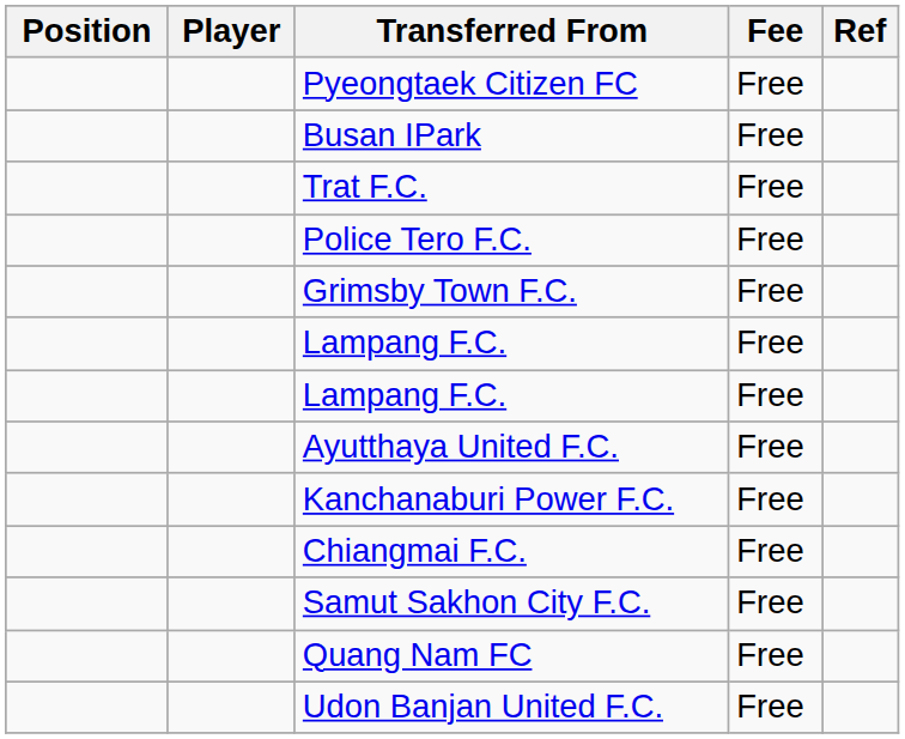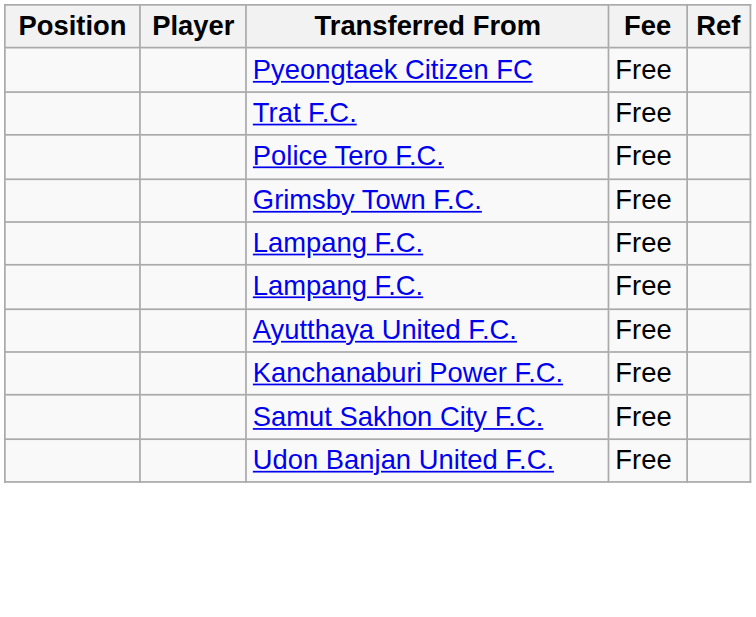- row: Busan IPark | Free
- row: Chiangmai F.C. | Free
- row: Quang Nam FC | Free
